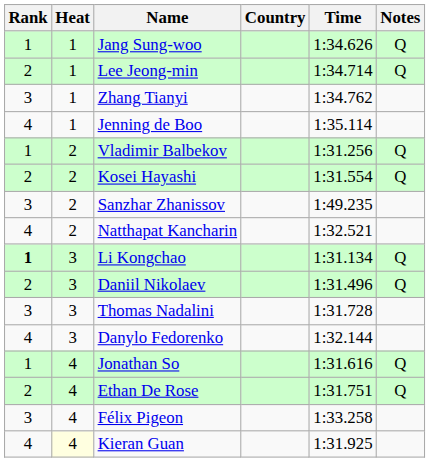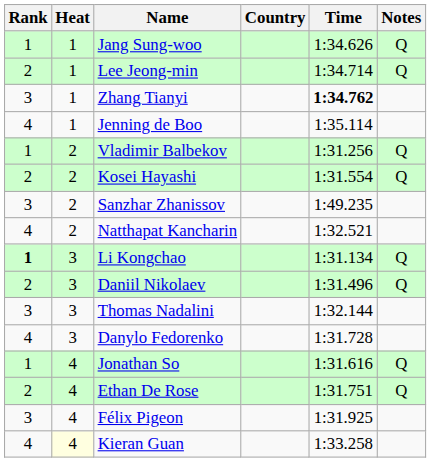Zhang Tianyi | Time: normal -> bold
Thomas Nadalini | Time: 1:31.728 -> 1:32.144
Danylo Fedorenko | Time: 1:32.144 -> 1:31.728
Félix Pigeon | Time: 1:33.258 -> 1:31.925
Kieran Guan | Time: 1:31.925 -> 1:33.258
